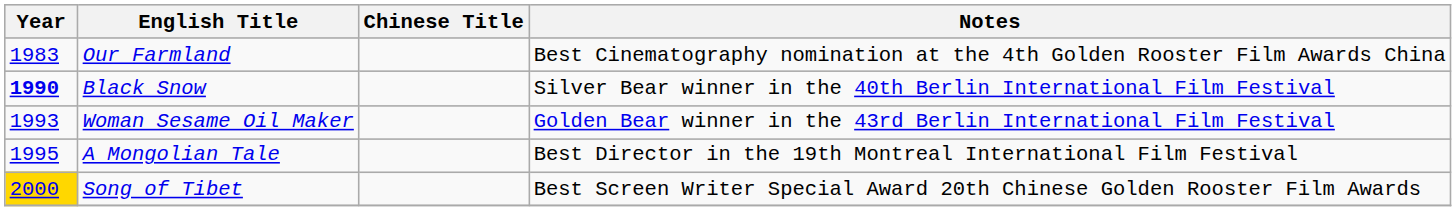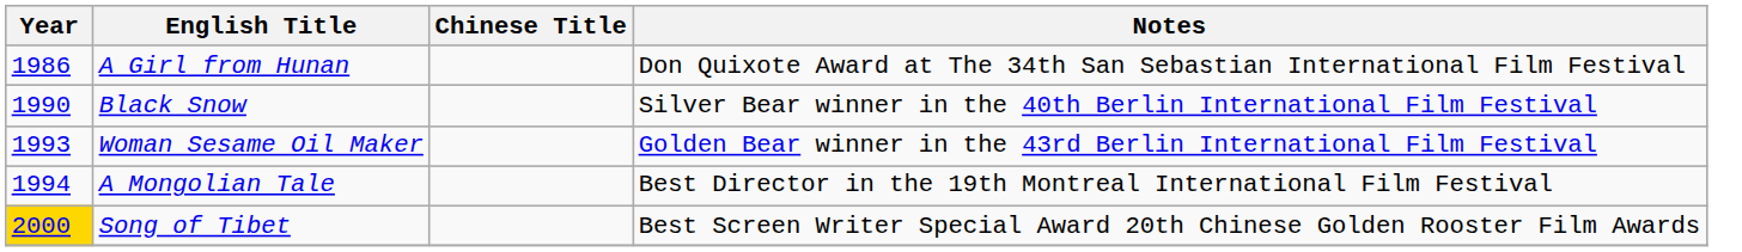- row: 1983 | Our Farmland | Best Cinematography nomination at the 4th Golden Rooster Film Awards China
+ row: 1986 | A Girl from Hunan | Don Quixote Award at The 34th San Sebastian International Film Festival
Black Snow | Year: bold -> normal
A Mongolian Tale | Year: 1995 -> 1994
